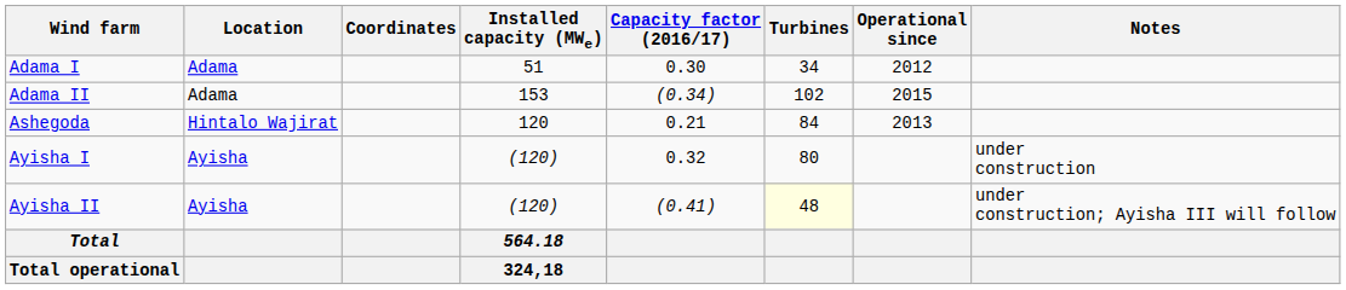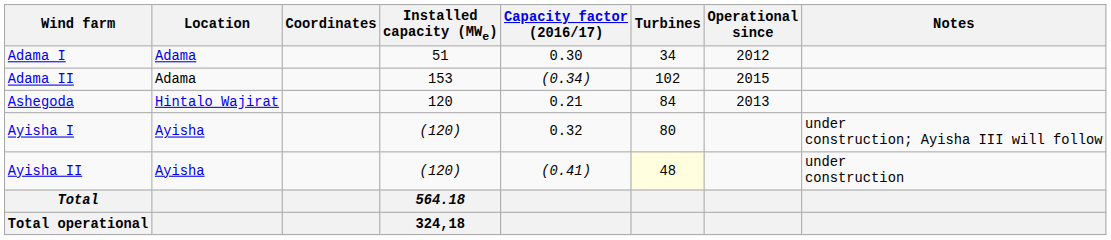Ayisha I | Notes: under construction -> under construction; Ayisha III will follow
Ayisha II | Notes: under construction; Ayisha III will follow -> under construction
